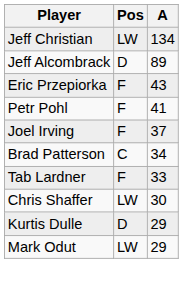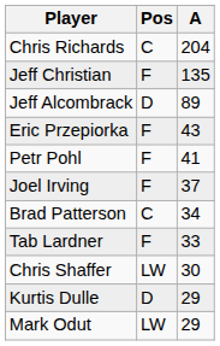+ row: Chris Richards | C | 204
Jeff Christian | Pos: LW -> F
Jeff Christian | A: 134 -> 135
